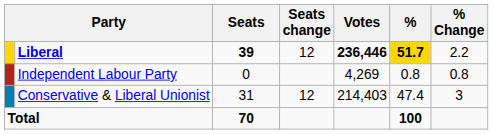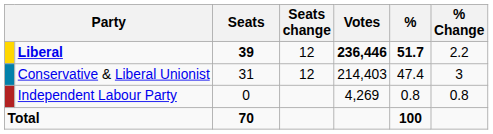Liberal | %: gold background -> no background
rows swapped: Conservative & Liberal Unionist <-> Independent Labour Party
